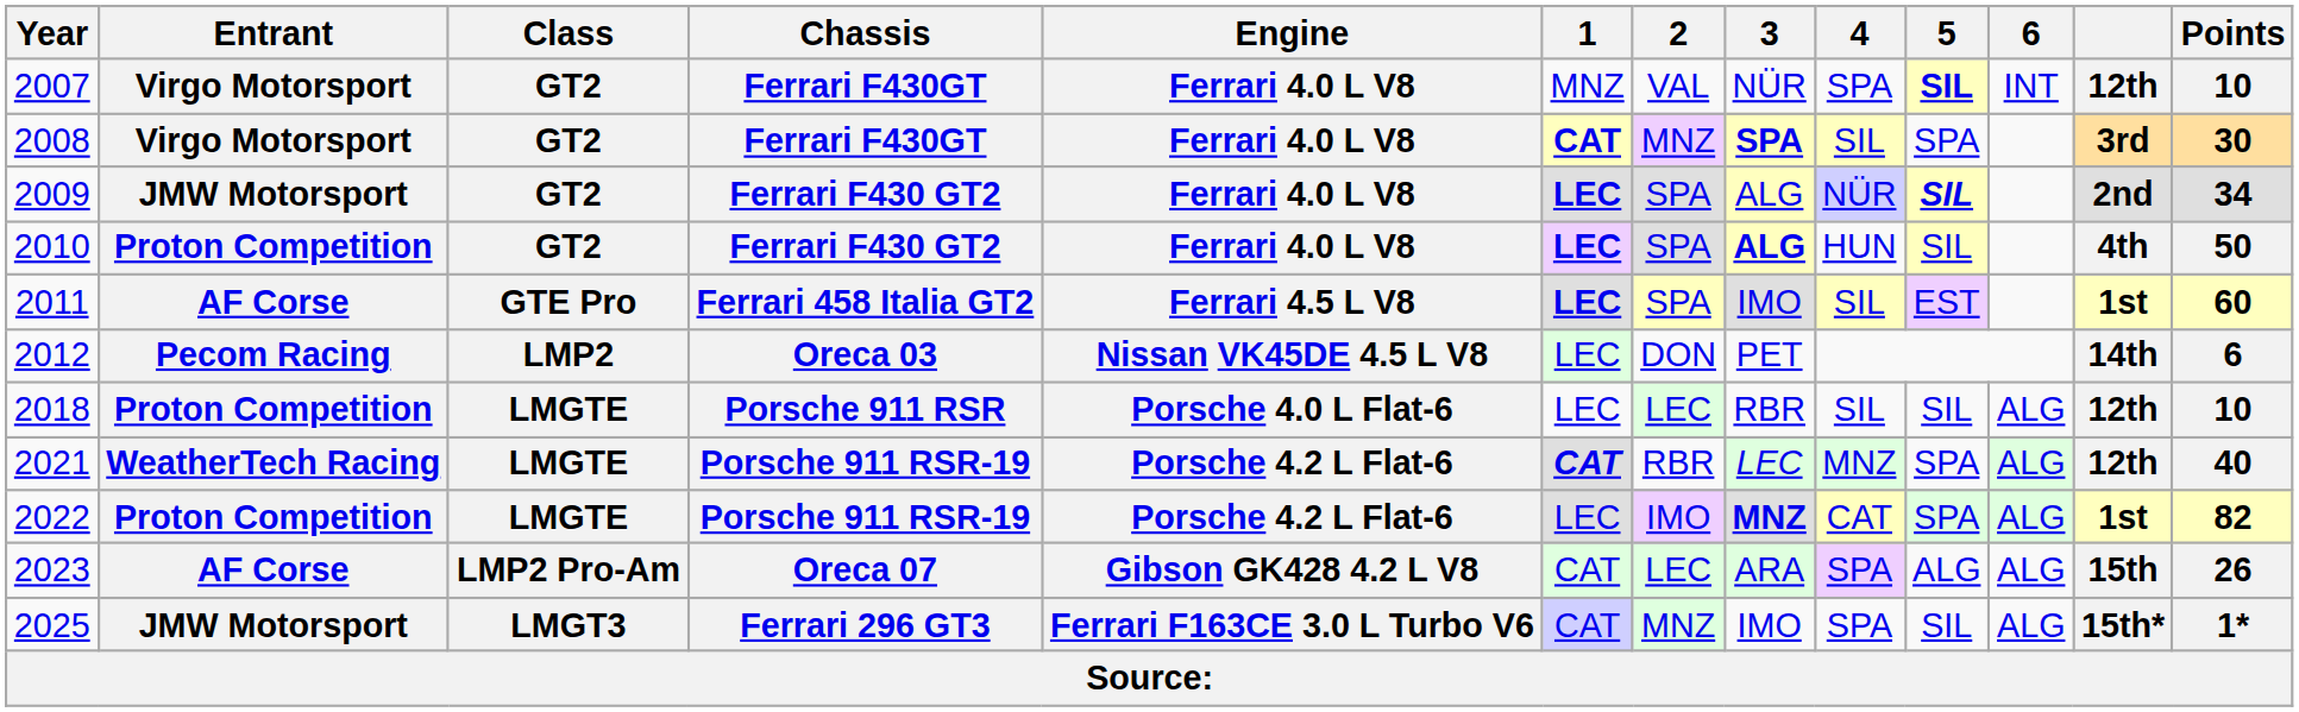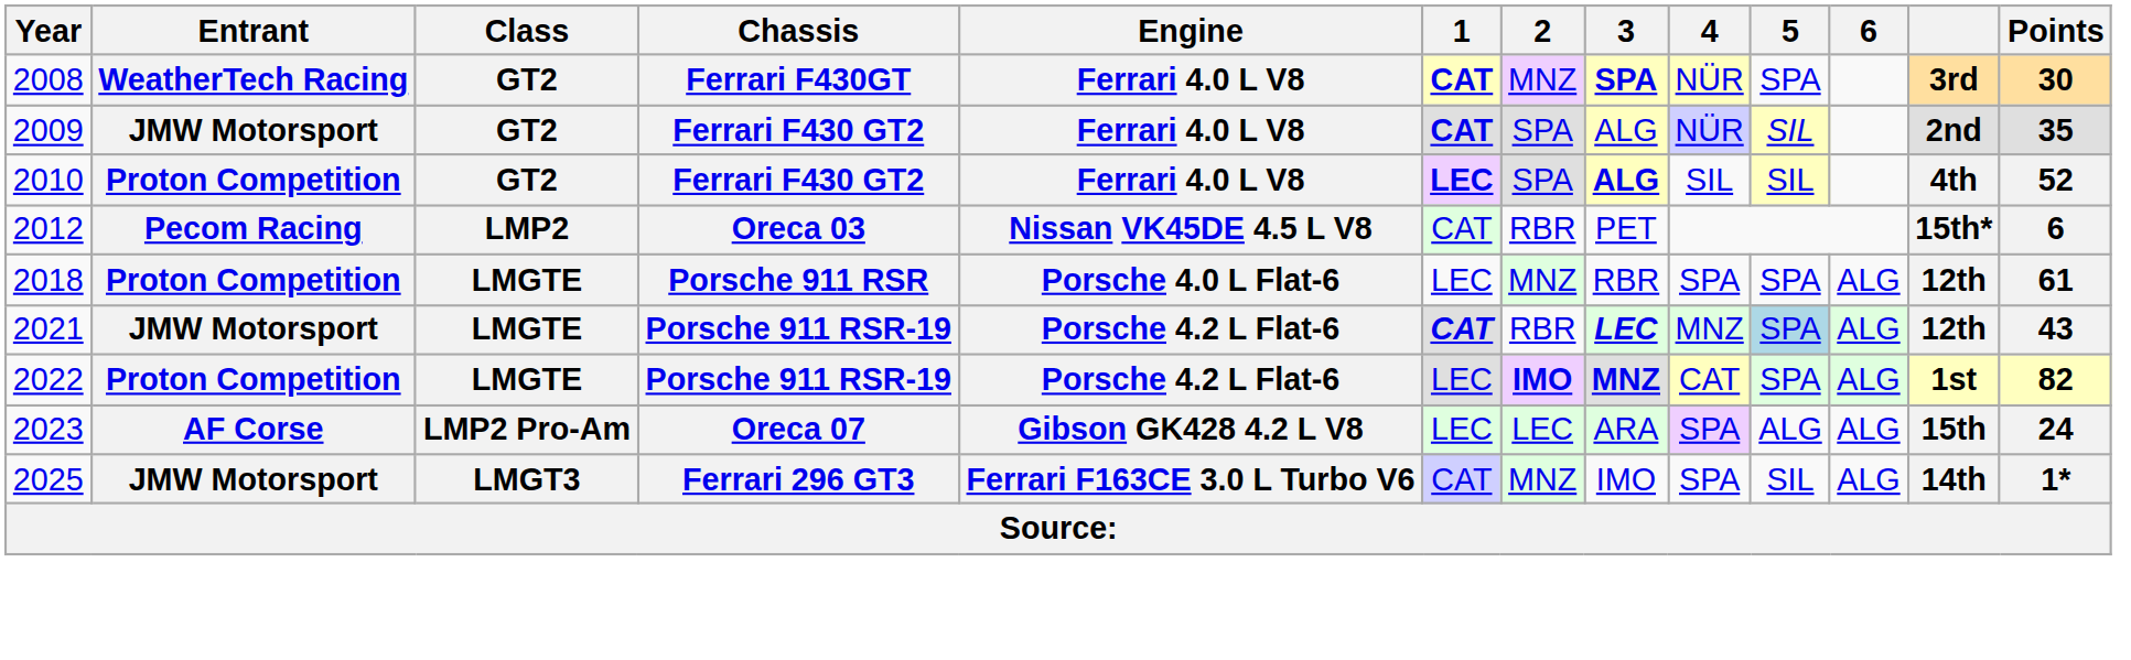- row: 2007 | Virgo Motorsport | GT2 | Ferrari F430GT | Ferrari 4.0 L V8 | MNZ | VAL | NÜR | SPA | SIL | INT | 12th | 10
2008 | Entrant: Virgo Motorsport -> WeatherTech Racing
2008 | 4: SIL -> NÜR
2009 | 1: LEC -> CAT
2009 | 5: bold -> normal
2009 | Points: 34 -> 35
2010 | 4: HUN -> SIL
2010 | Points: 50 -> 52
- row: 2011 | AF Corse | GTE Pro | Ferrari 458 Italia GT2 | Ferrari 4.5 L V8 | LEC | SPA | IMO | SIL | EST | 1st | 60
2012 | 1: LEC -> CAT
2012 | 2: DON -> RBR
2012 | column 12: 14th -> 15th*
2018 | 2: LEC -> MNZ
2018 | 4: SIL -> SPA
2018 | 5: SIL -> SPA
2018 | Points: 10 -> 61
2021 | Entrant: WeatherTech Racing -> JMW Motorsport
2021 | 3: normal -> bold
2021 | 5: no background -> lightblue background
2021 | Points: 40 -> 43
2022 | 2: normal -> bold
2023 | 1: CAT -> LEC
2023 | Points: 26 -> 24
2025 | column 12: 15th* -> 14th
